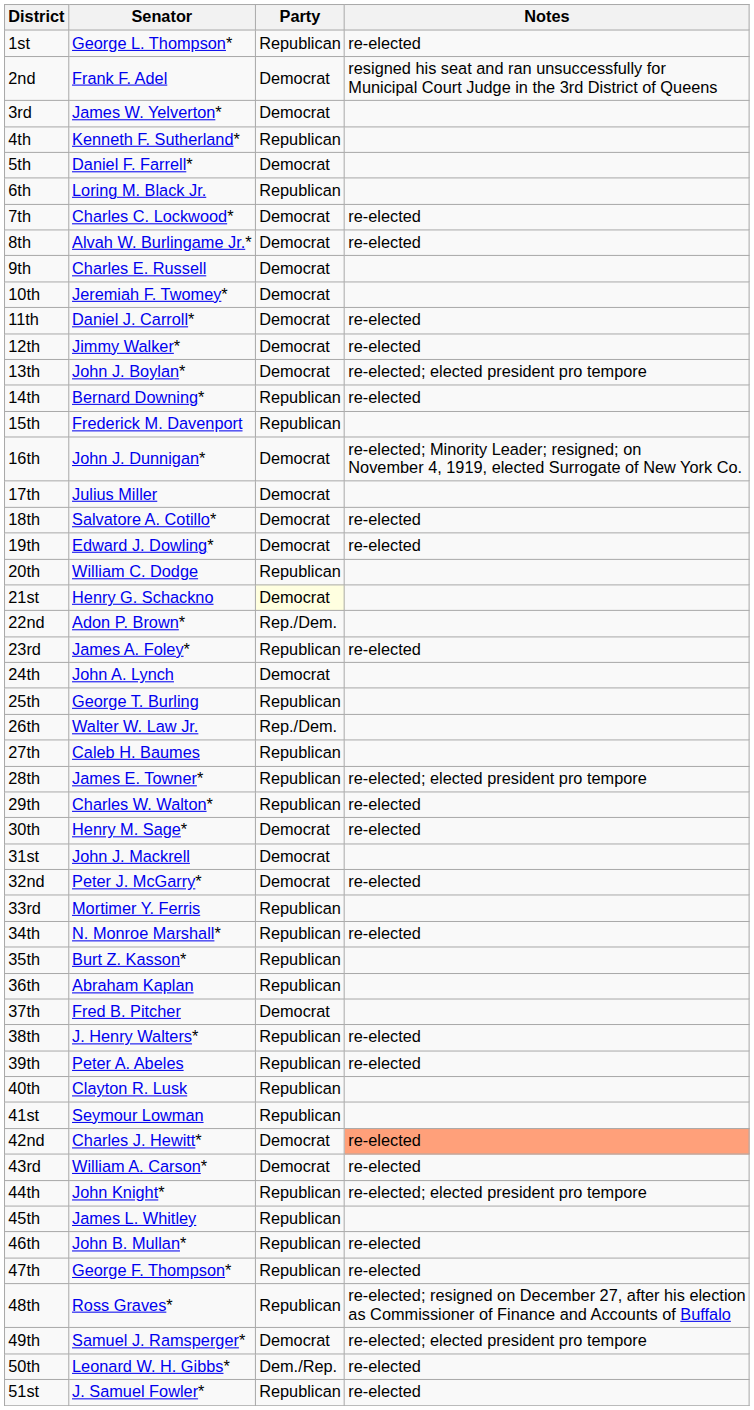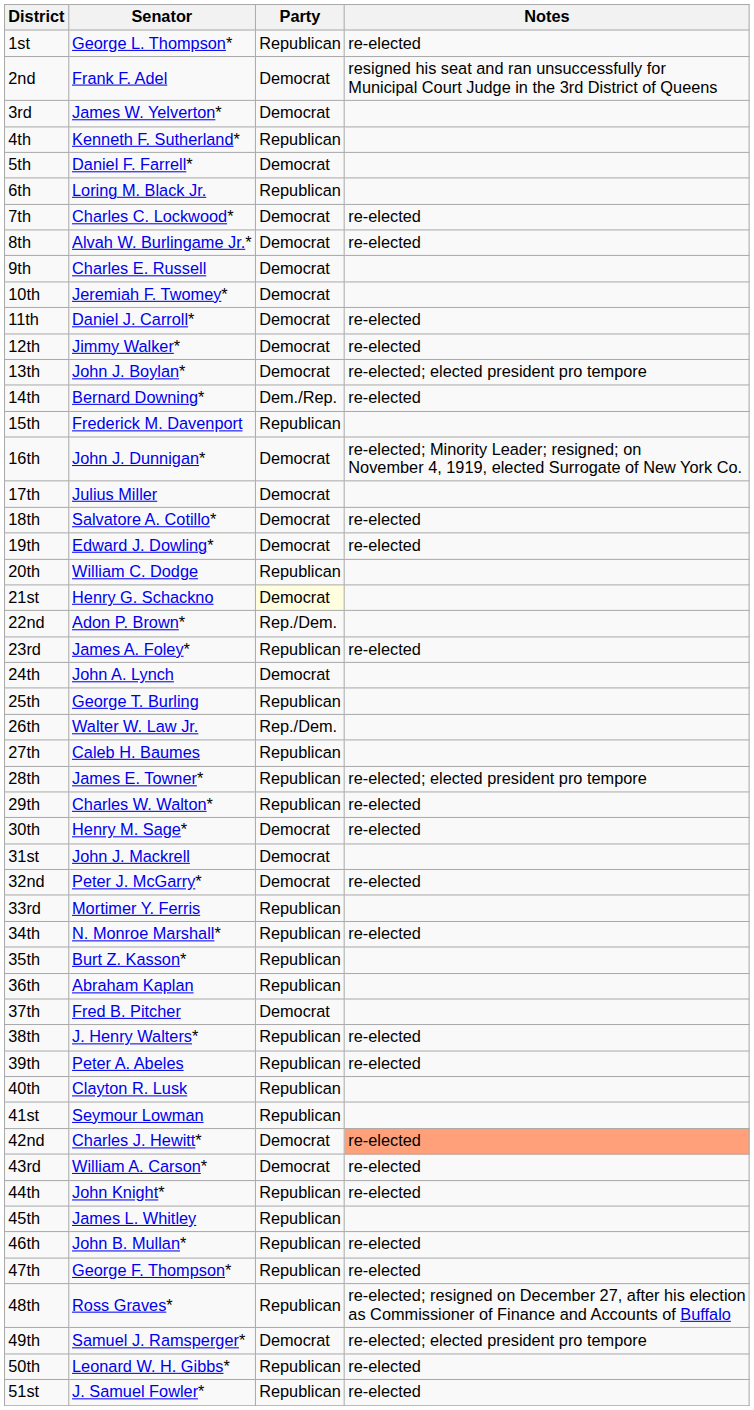14th | Party: Republican -> Dem./Rep.
44th | Notes: re-elected; elected president pro tempore -> re-elected
50th | Party: Dem./Rep. -> Republican
